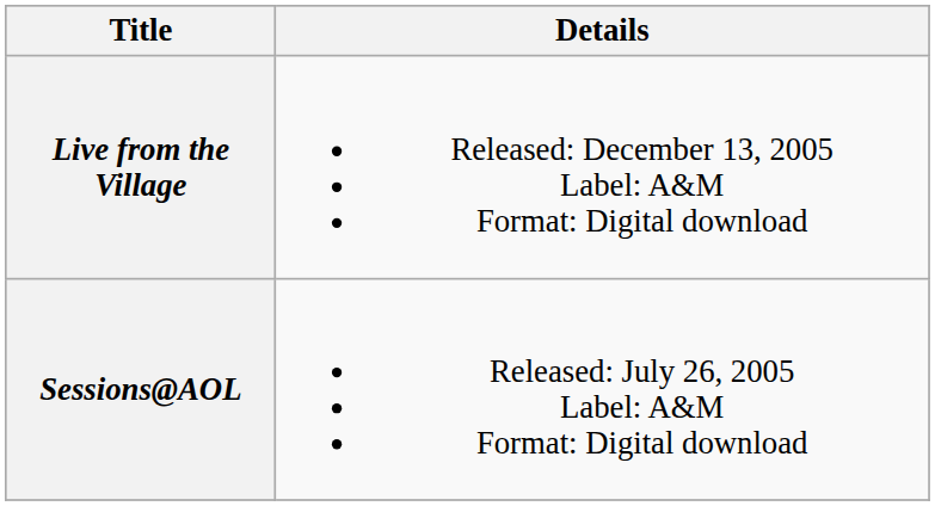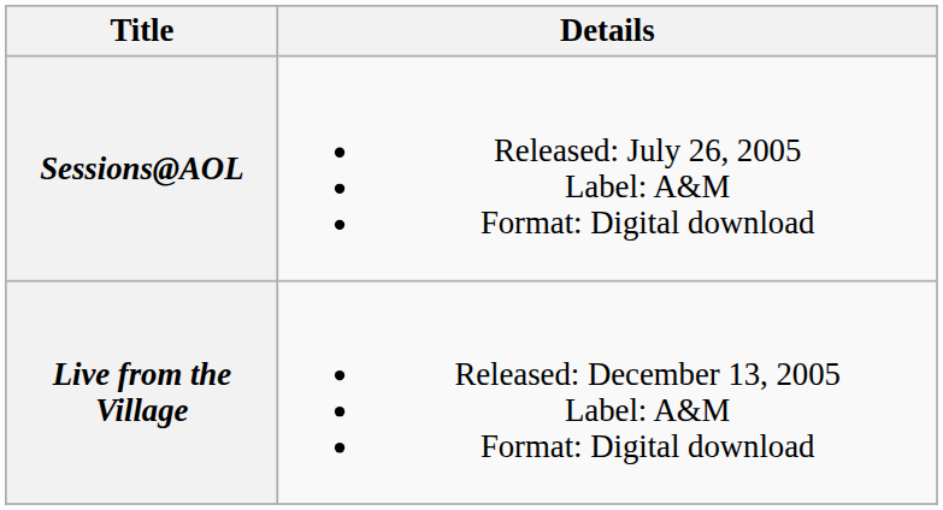rows swapped: Sessions@AOL <-> Live from the Village
